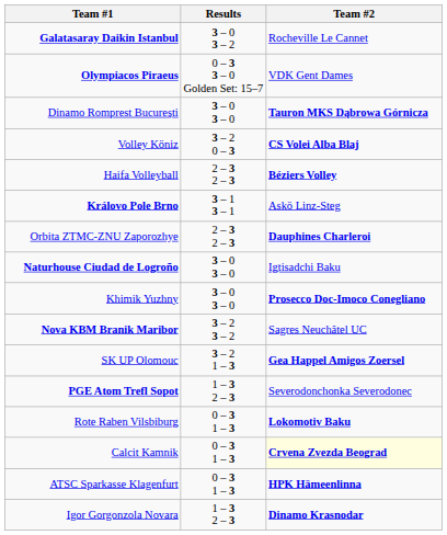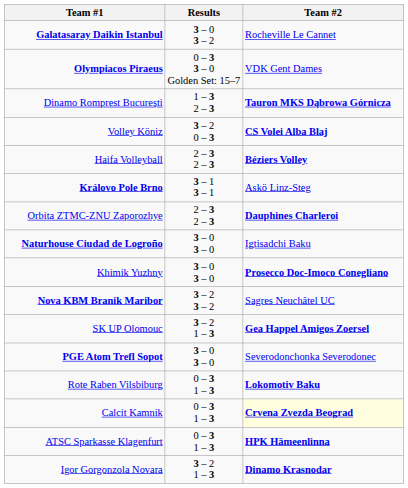Dinamo Romprest București | Results: 3 – 0 3 – 0 -> 1 – 3 2 – 3
PGE Atom Trefl Sopot | Results: 1 – 3 2 – 3 -> 3 – 0 3 – 0
Igor Gorgonzola Novara | Results: 1 – 3 2 – 3 -> 3 – 2 1 – 3
